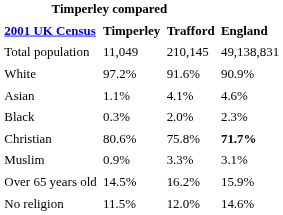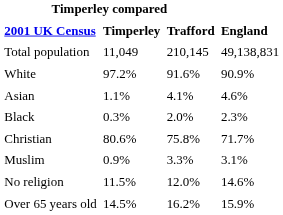Christian | England: bold -> normal
rows swapped: No religion <-> Over 65 years old
